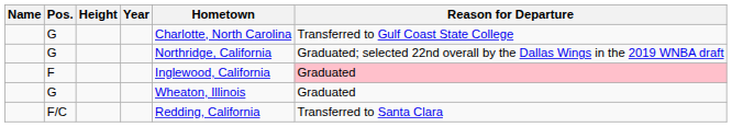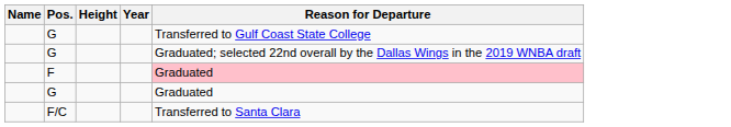- column: Hometown | Charlotte, North Carolina | Northridge, California | Inglewood, California | Wheaton, Illinois | Redding, California
